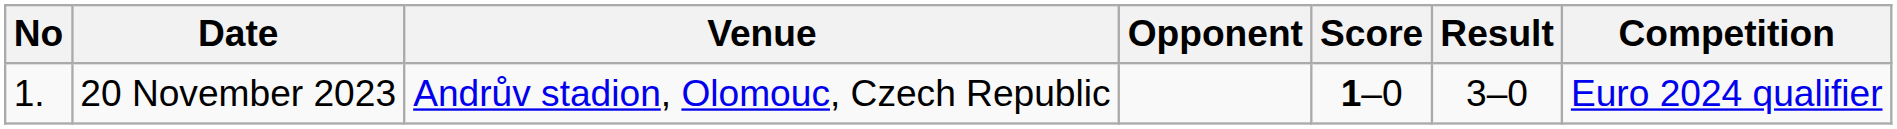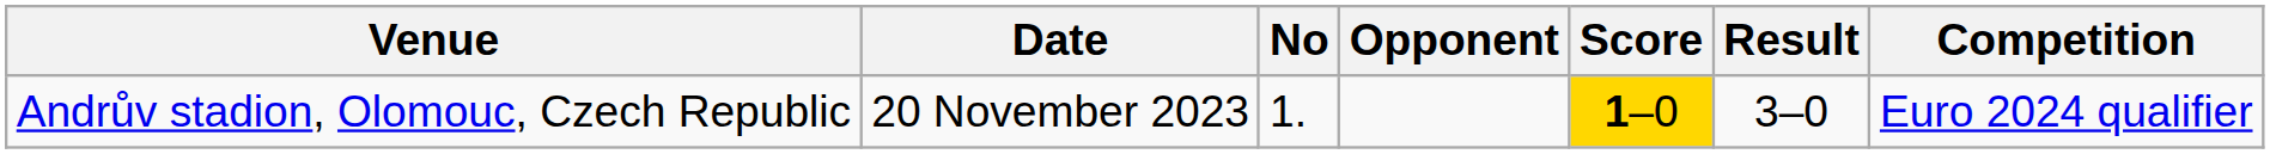columns swapped: No <-> Venue
20 November 2023 | Score: no background -> gold background
